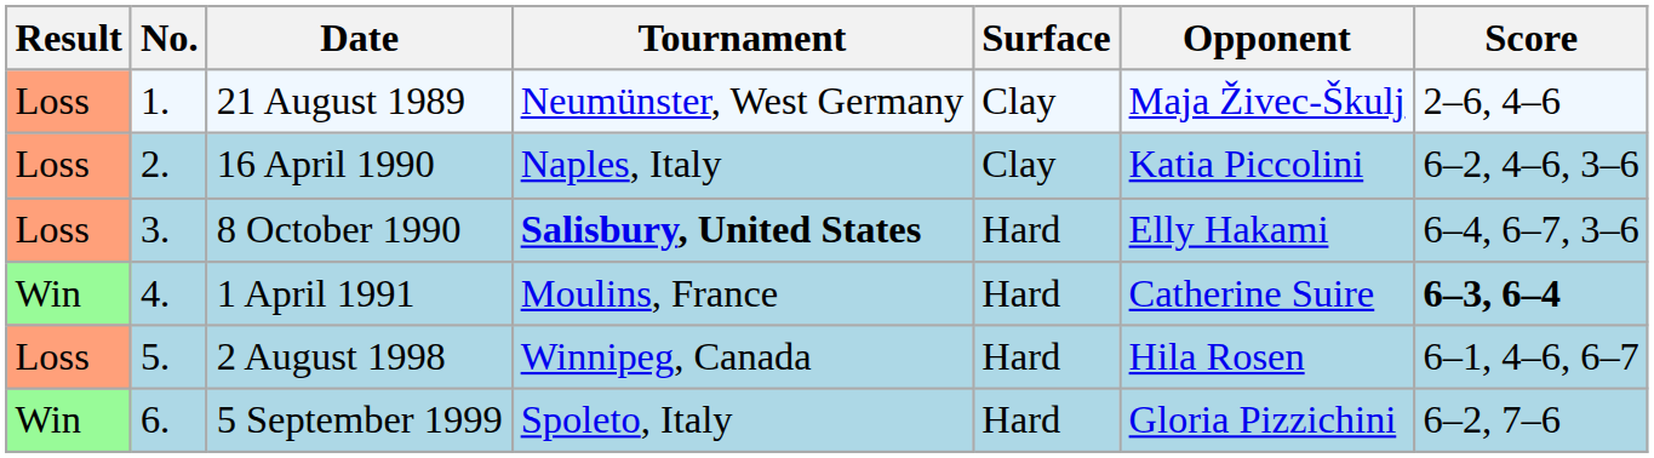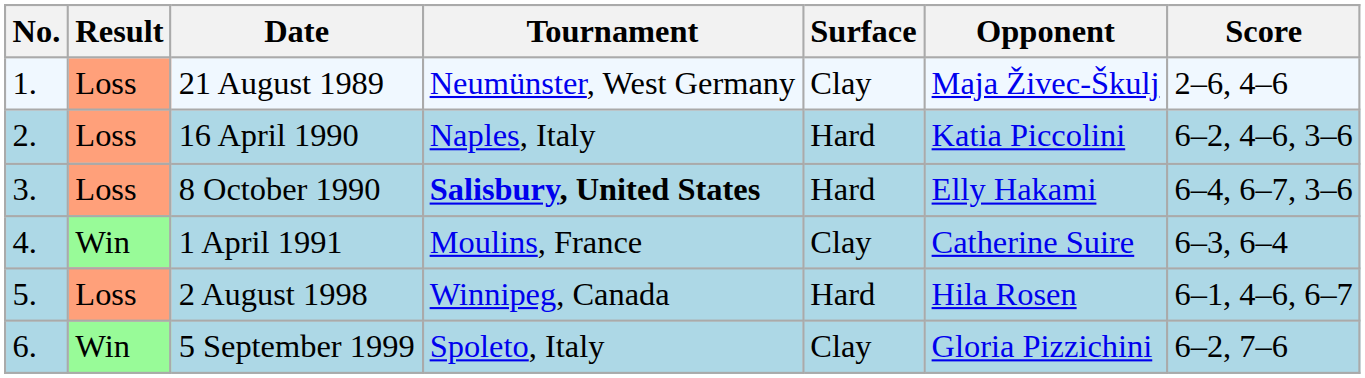columns swapped: Result <-> No.
16 April 1990 | Surface: Clay -> Hard
1 April 1991 | Surface: Hard -> Clay
1 April 1991 | Score: bold -> normal
5 September 1999 | Surface: Hard -> Clay
